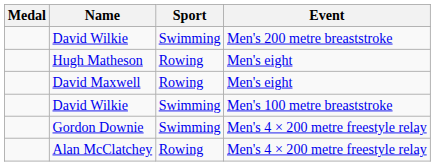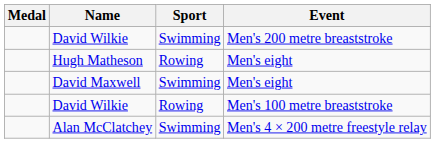David Maxwell | Sport: Rowing -> Swimming
David Wilkie / Men's 100 metre breaststroke | Sport: Swimming -> Rowing
- row: Gordon Downie | Swimming | Men's 4 × 200 metre freestyle relay
Alan McClatchey | Sport: Rowing -> Swimming
